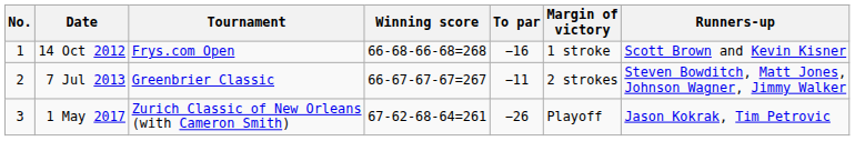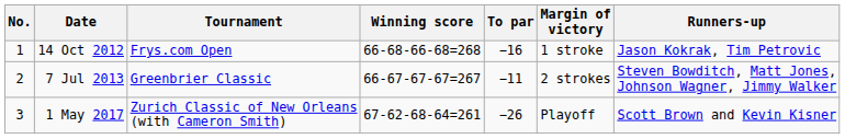14 Oct 2012 | Runners-up: Scott Brown and Kevin Kisner -> Jason Kokrak, Tim Petrovic
1 May 2017 | Runners-up: Jason Kokrak, Tim Petrovic -> Scott Brown and Kevin Kisner
